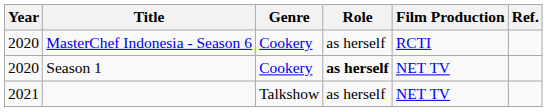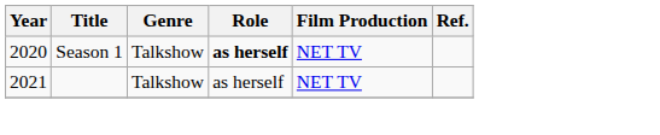- row: 2020 | MasterChef Indonesia - Season 6 | Cookery | as herself | RCTI
Season 1 | Genre: Cookery -> Talkshow
